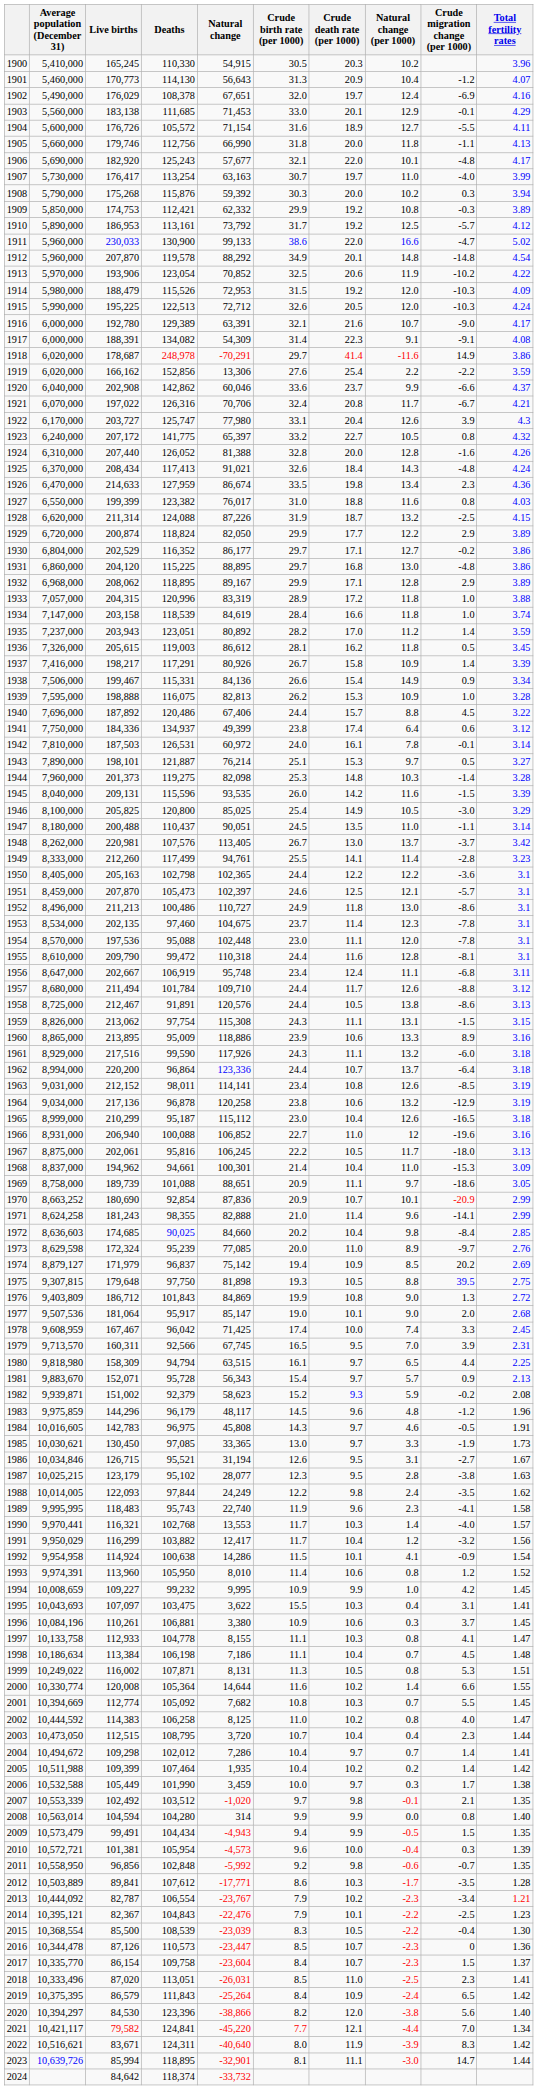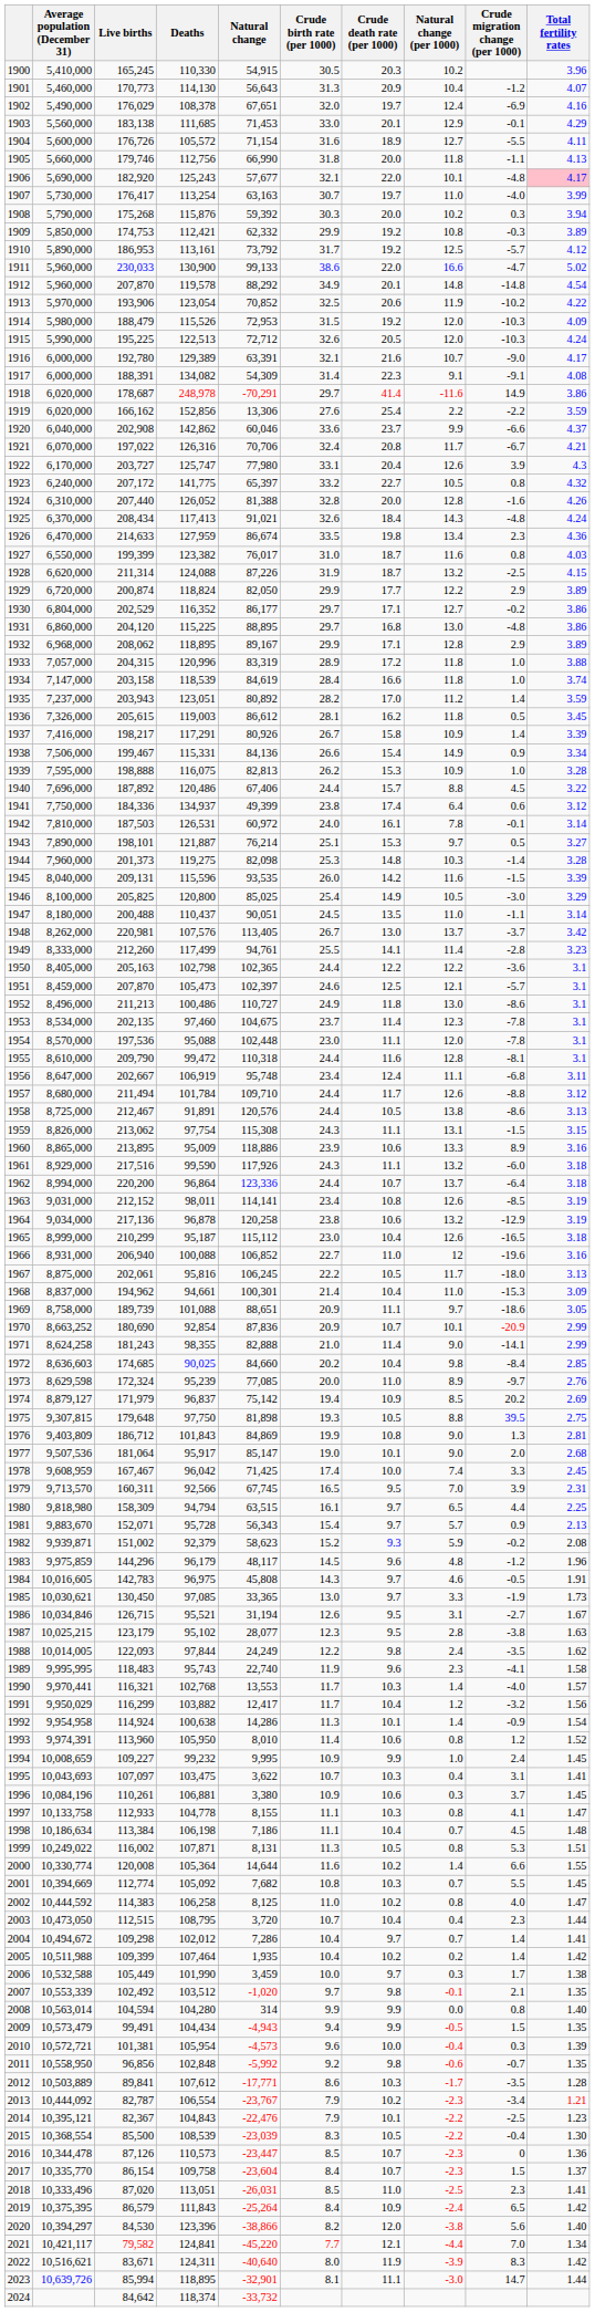1906 | Total fertility rates: no background -> pink background
1927 | Crude death rate (per 1000): 18.8 -> 18.7
1971 | Natural change (per 1000): 9.6 -> 9.0
1976 | Total fertility rates: 2.72 -> 2.81
1992 | Crude birth rate (per 1000): 11.5 -> 11.3
1992 | Natural change (per 1000): 4.1 -> 1.4
1994 | Crude migration change (per 1000): 4.2 -> 2.4
1995 | Crude birth rate (per 1000): 15.5 -> 10.7
